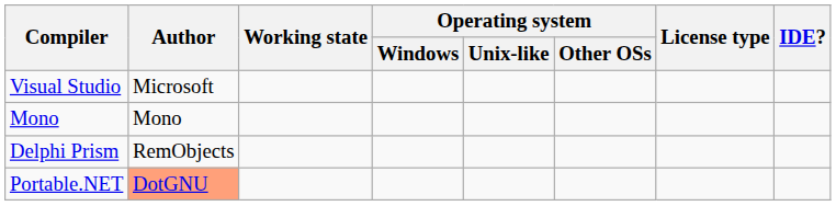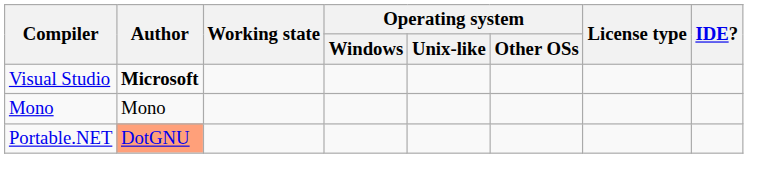Visual Studio | Author: normal -> bold
- row: Delphi Prism | RemObjects
